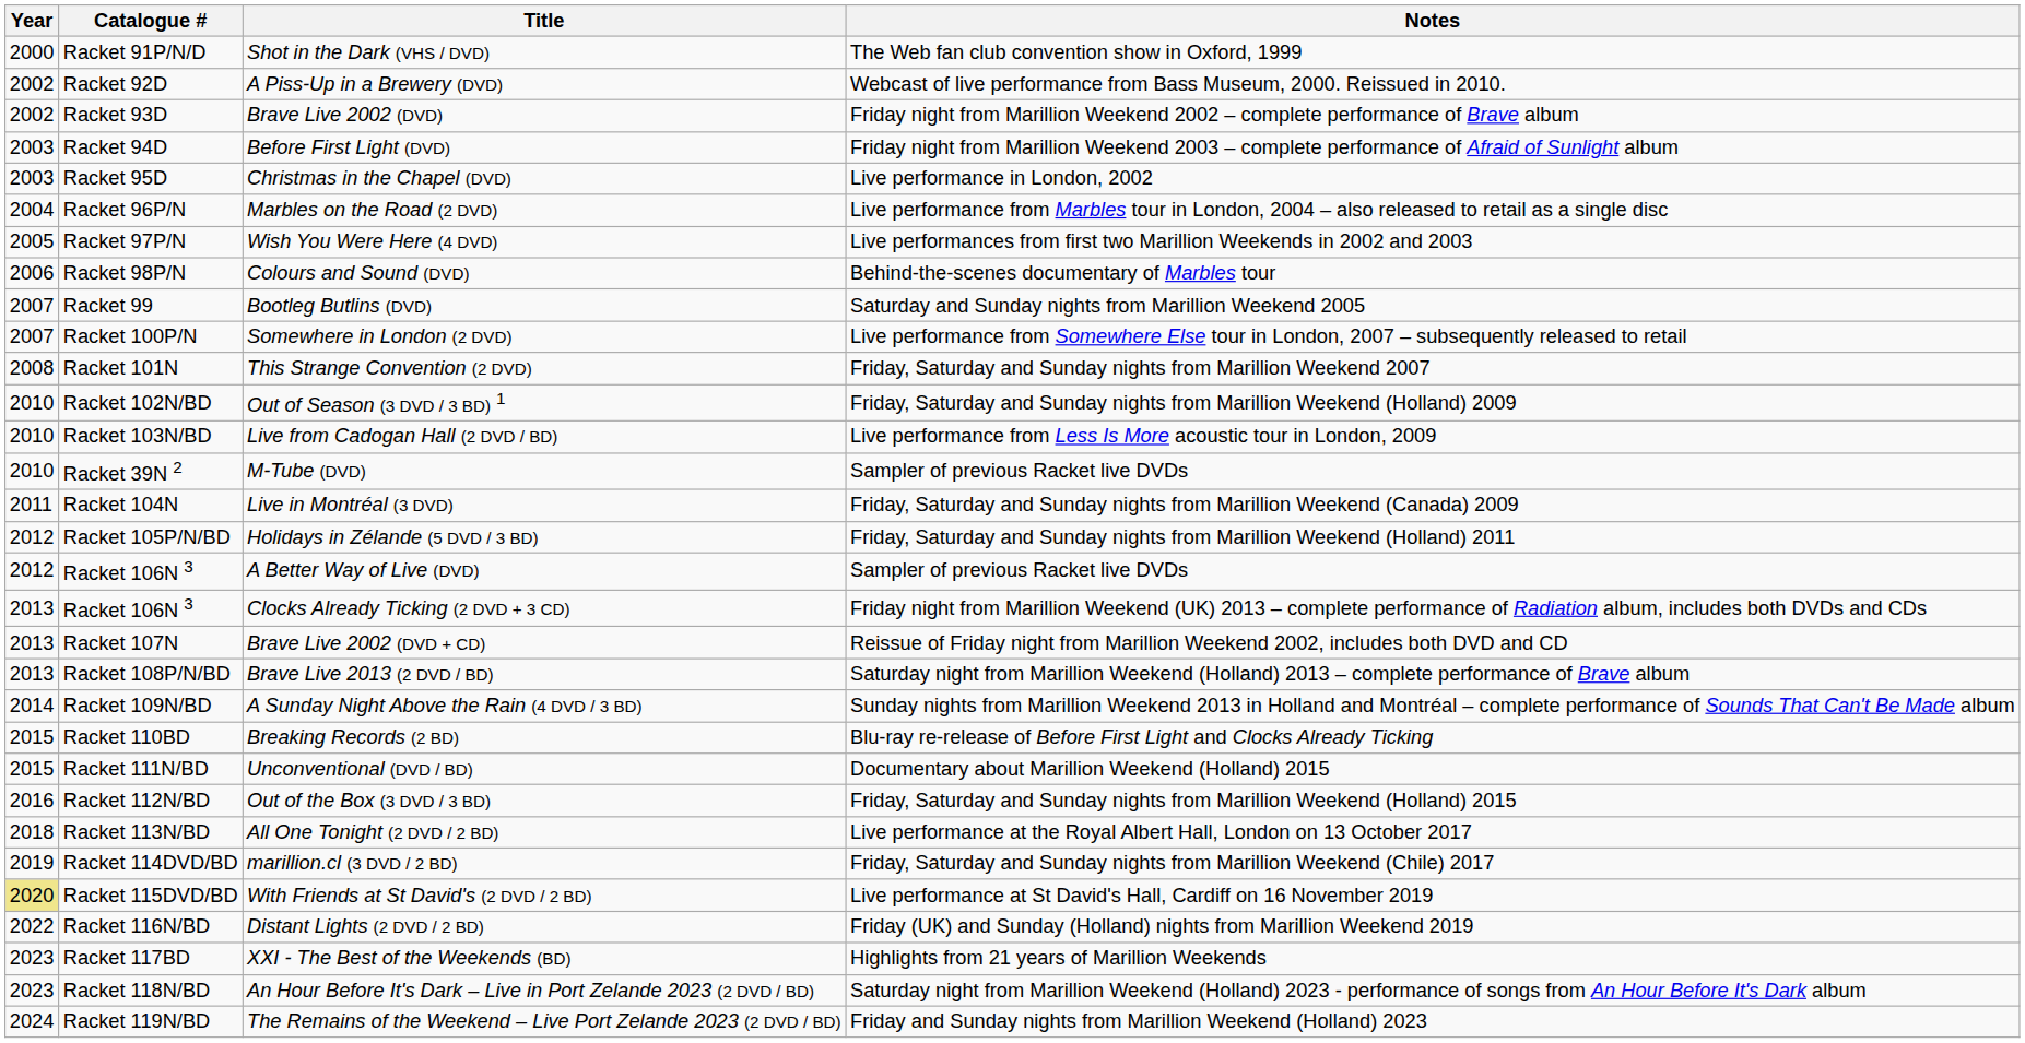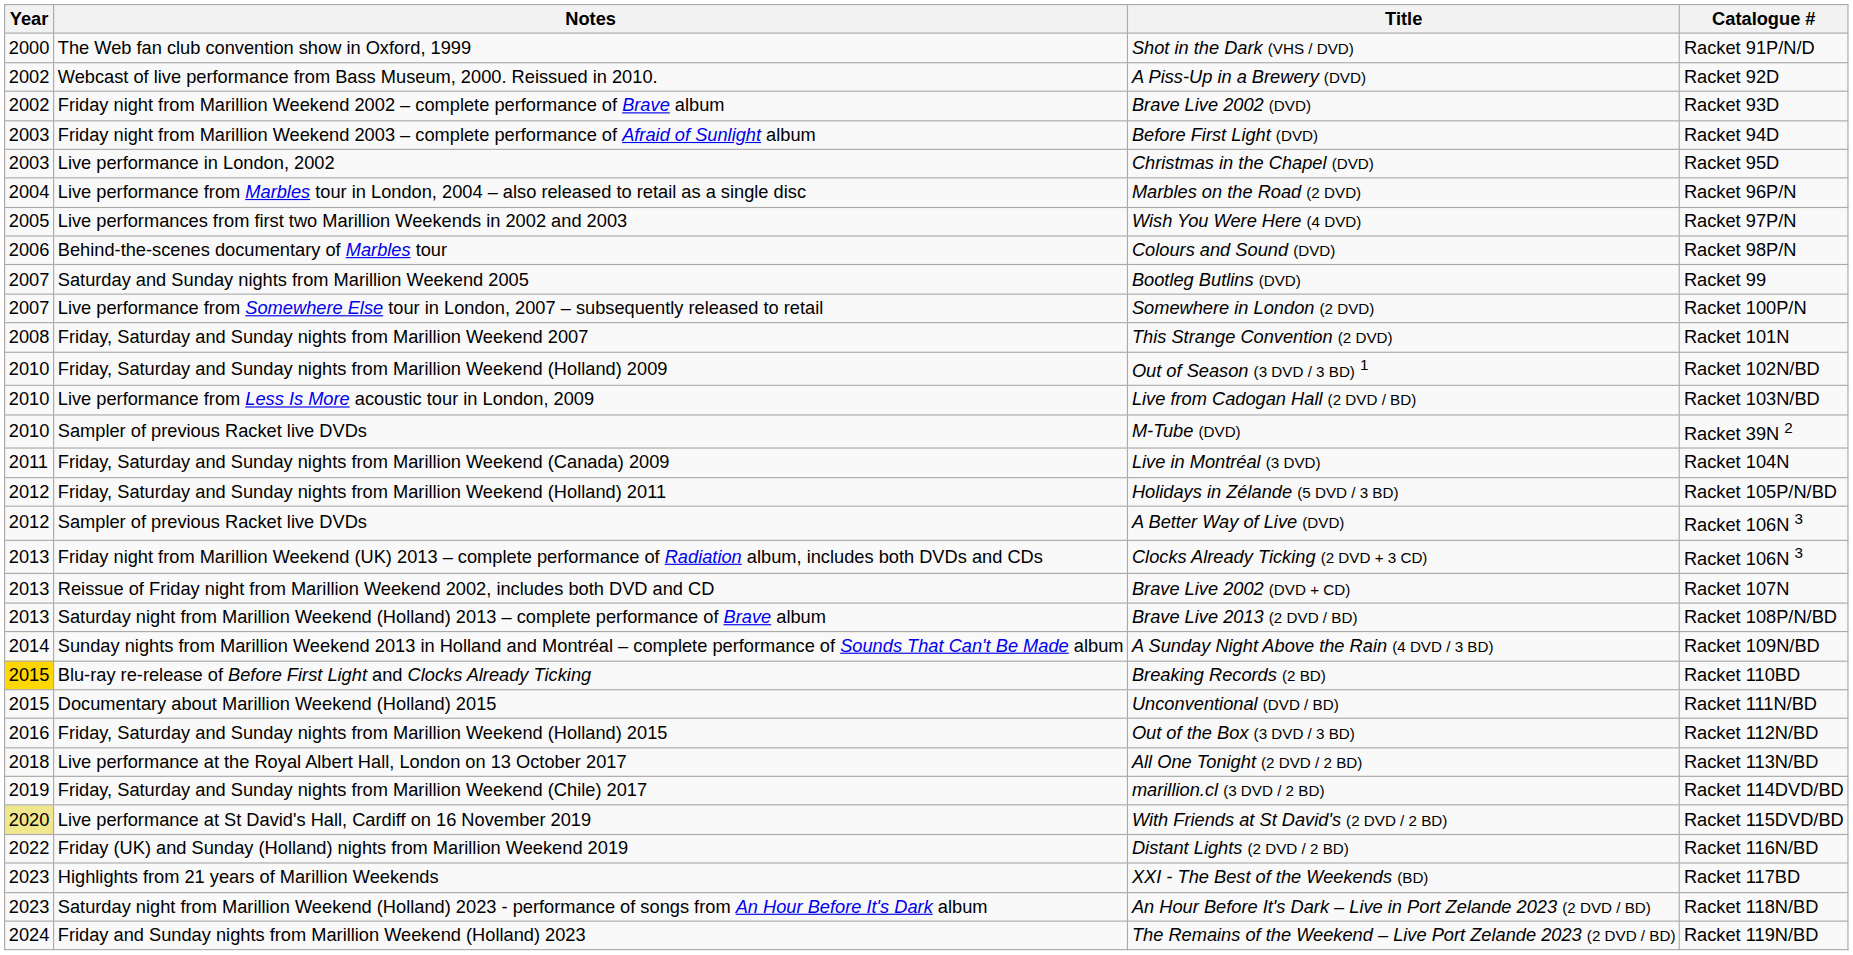columns swapped: Catalogue # <-> Notes
Breaking Records (2 BD) | Year: no background -> gold background
